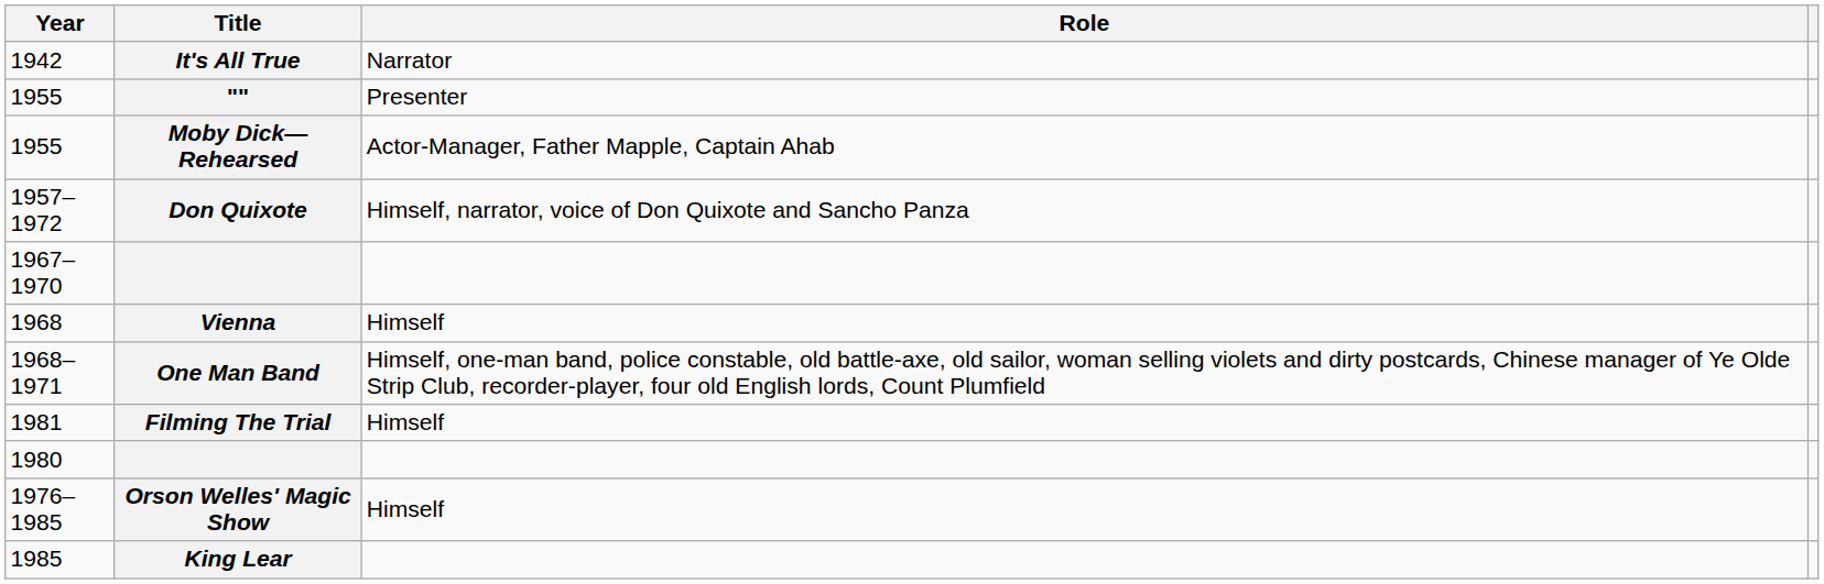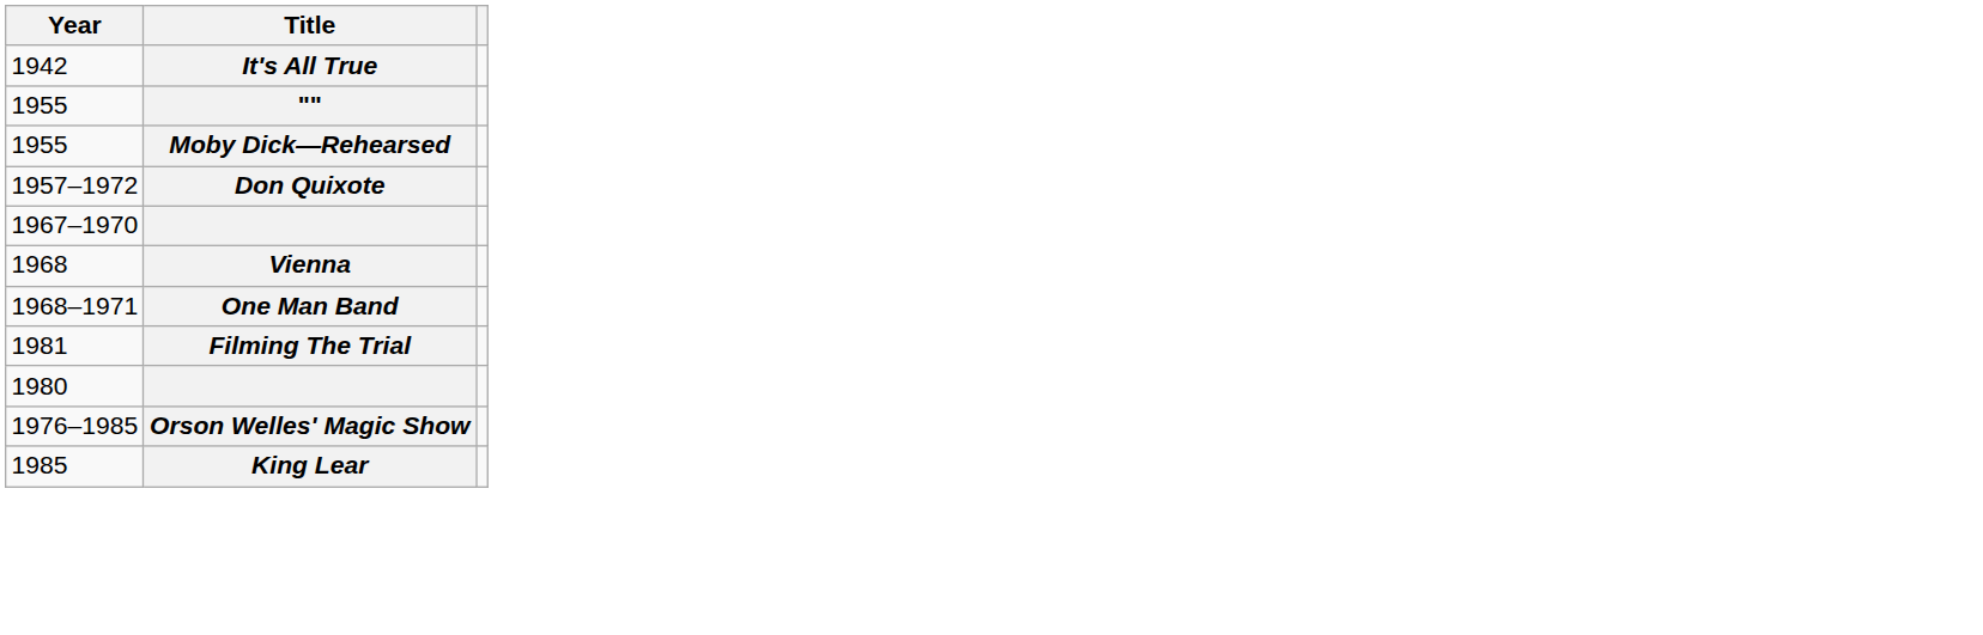- column: Role | Narrator | Presenter | Actor-Manager, Father Mapple, Captain Ahab | Himself, narrator, voice of Don Quixote and Sancho Panza | Himself | Himself, one-man band, police constable, old battle-axe, old sailor, woman selling violets and dirty postcards, Chinese manager of Ye Olde Strip Club, recorder-player, four old English lords, Count Plumfield | Himself | Himself
